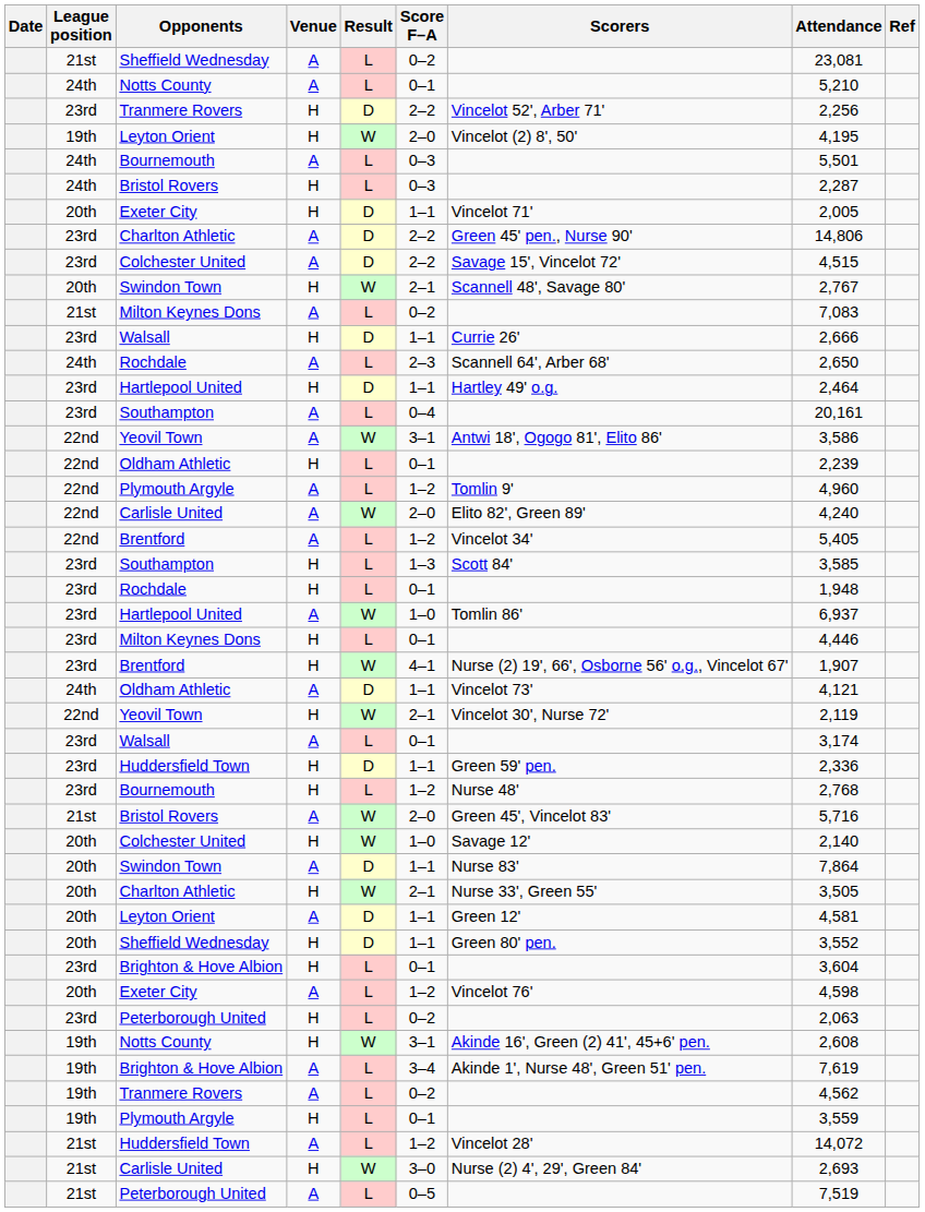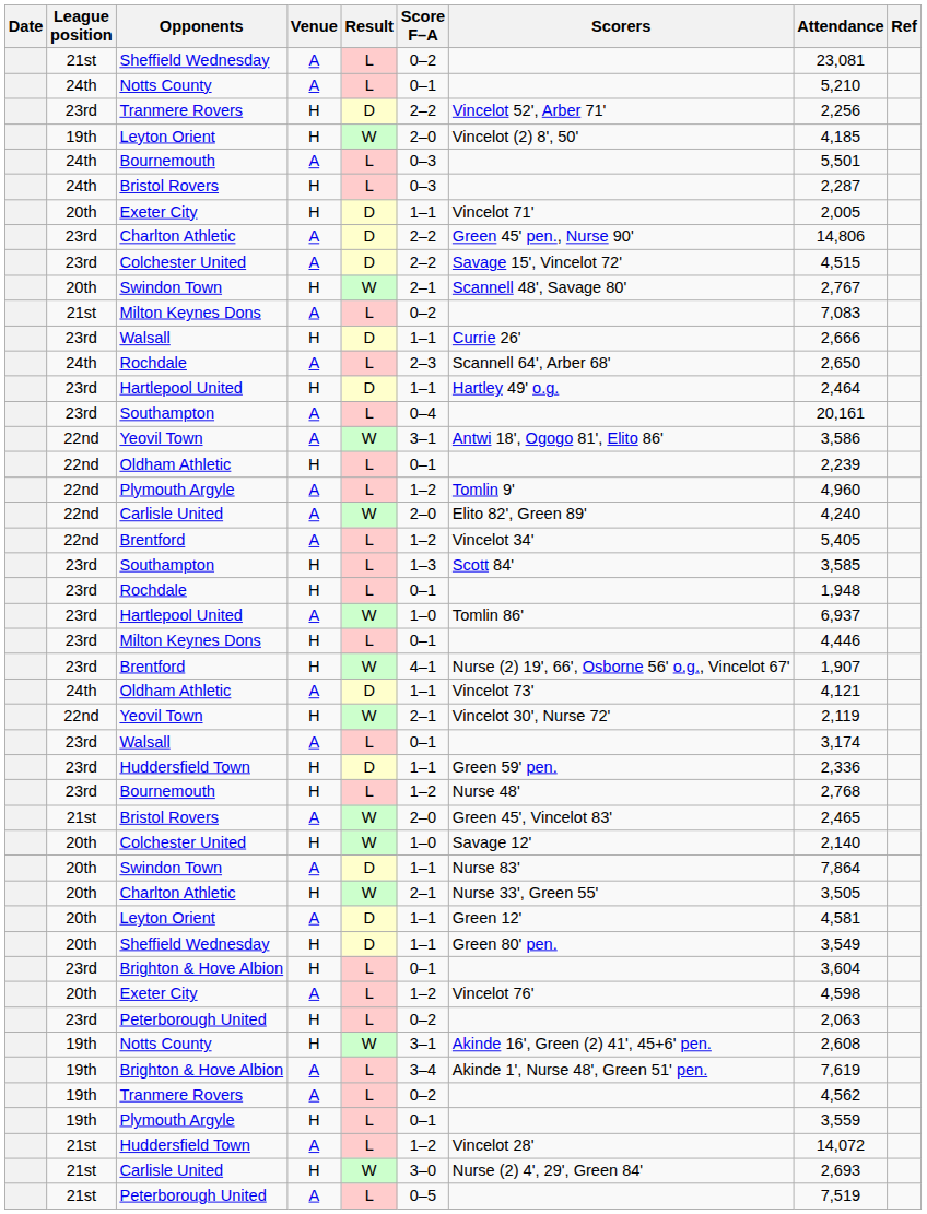Leyton Orient / H | Attendance: 4,195 -> 4,185
Bristol Rovers / A | Attendance: 5,716 -> 2,465
Sheffield Wednesday / H | Attendance: 3,552 -> 3,549
